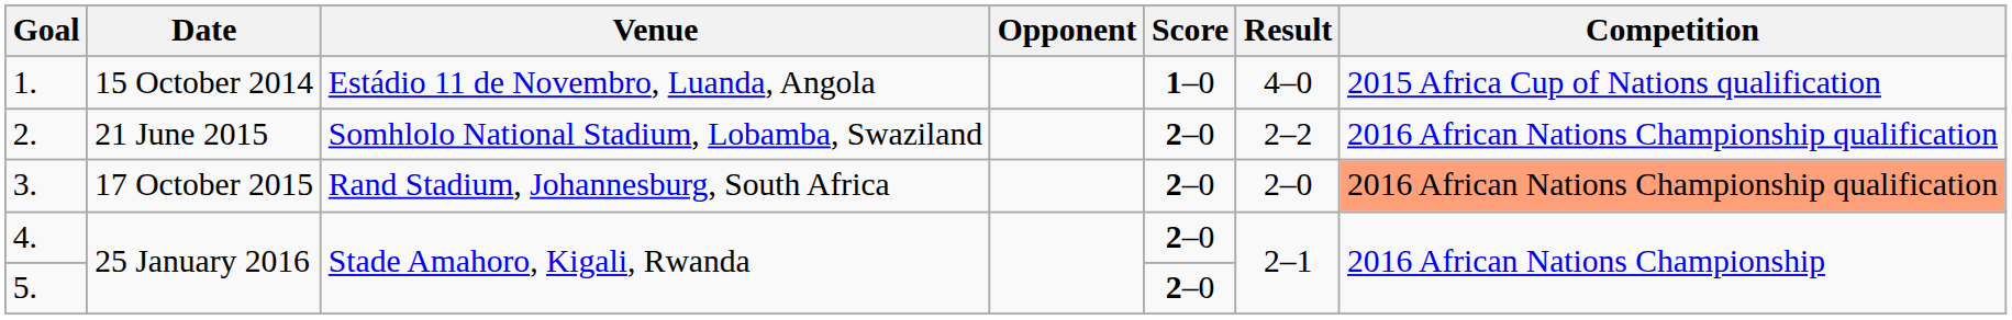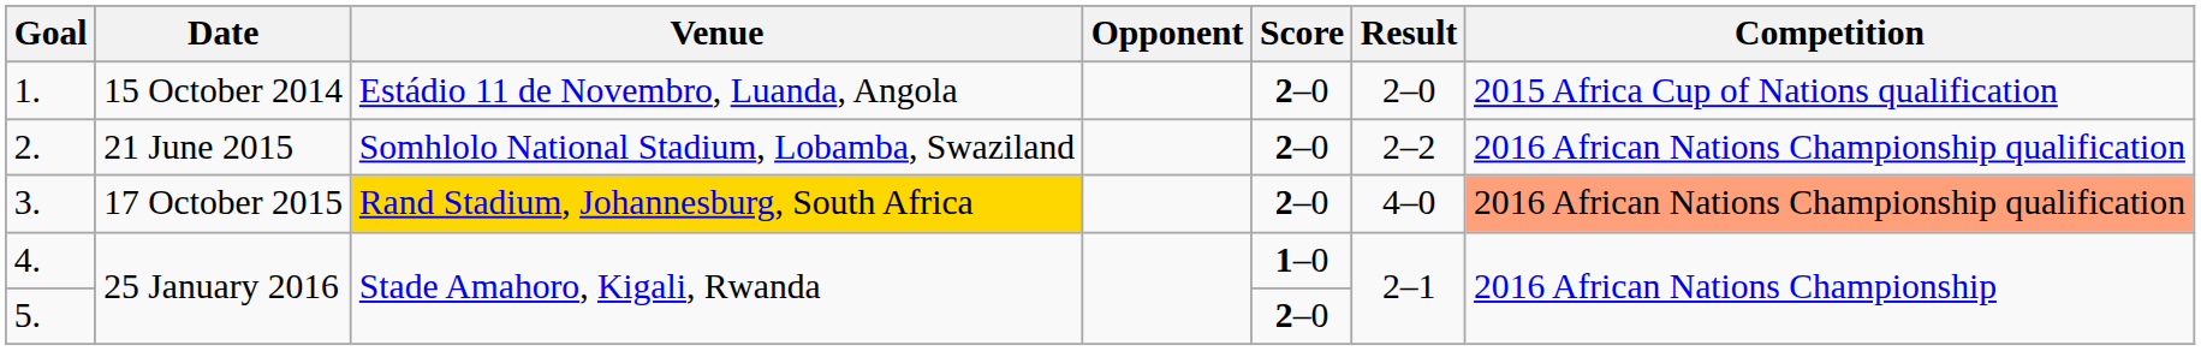1. | Score: 1–0 -> 2–0
1. | Result: 4–0 -> 2–0
3. | Venue: no background -> gold background
3. | Result: 2–0 -> 4–0
4. | Score: 2–0 -> 1–0
